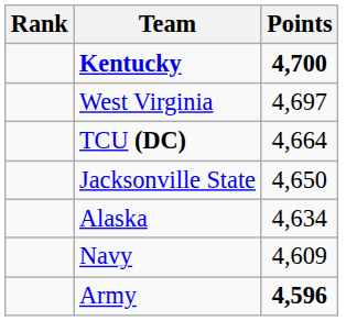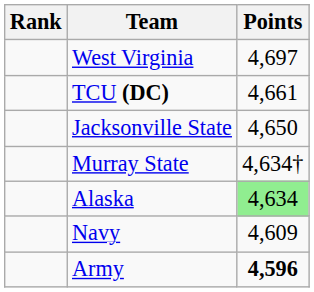- row: Kentucky | 4,700
TCU (DC) | Points: 4,664 -> 4,661
+ row: Murray State | 4,634†
Alaska | Points: no background -> lightgreen background
